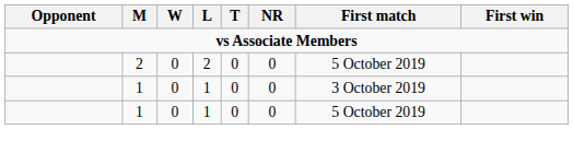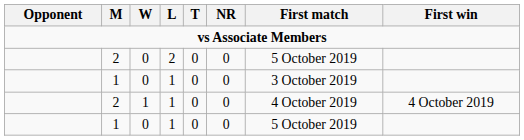+ row: 2 | 1 | 1 | 0 | 0 | 4 October 2019 | 4 October 2019
